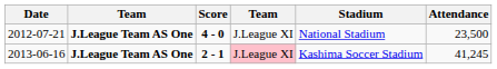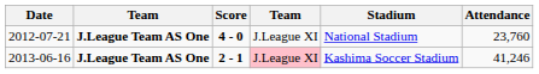2012-07-21 | Attendance: 23,500 -> 23,760
2013-06-16 | Attendance: 41,245 -> 41,246
